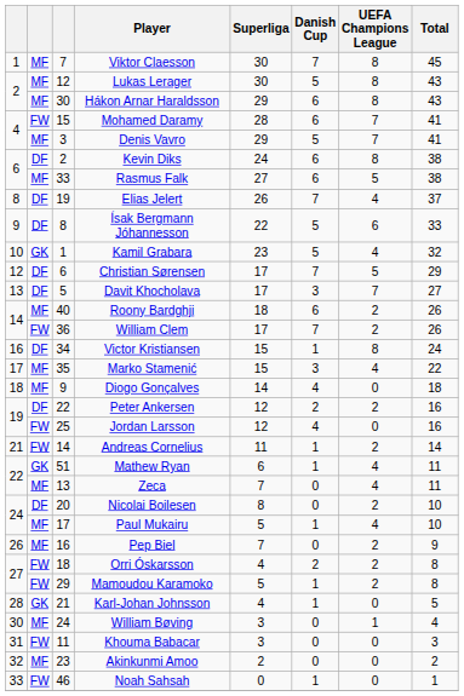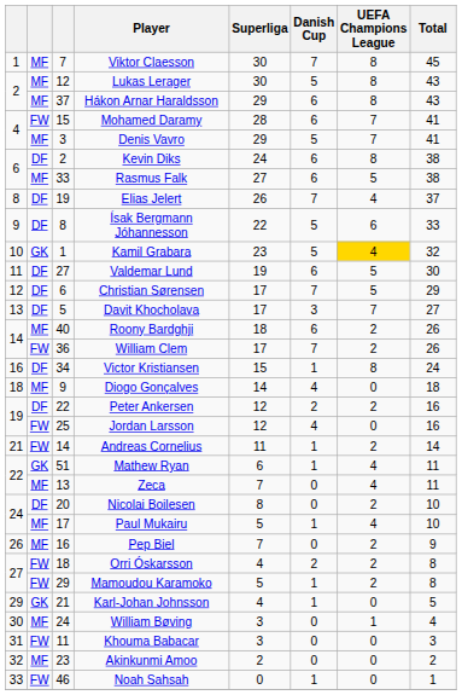Hákon Arnar Haraldsson | column 3: 30 -> 37
Kamil Grabara | UEFA Champions League: no background -> gold background
+ row: 11 | DF | 27 | Valdemar Lund | 19 | 6 | 5 | 30
- row: 17 | MF | 35 | Marko Stamenić | 15 | 3 | 4 | 22
Karl-Johan Johnsson | column 1: 28 -> 29
